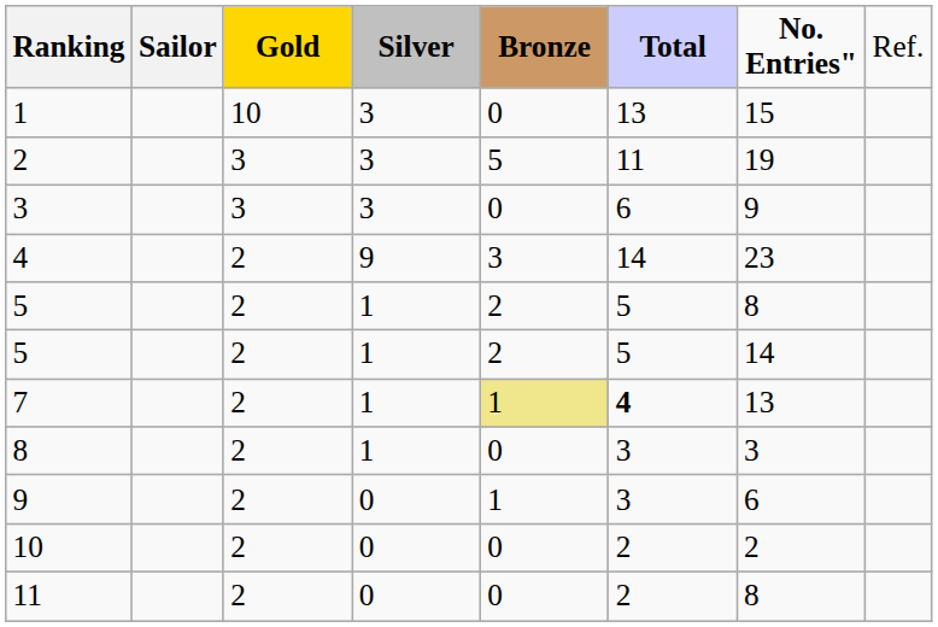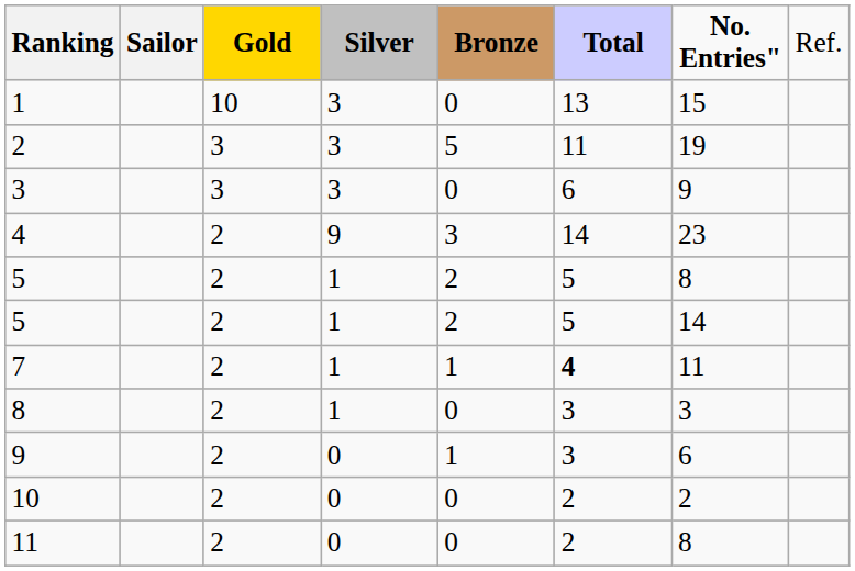7 | column 5: khaki background -> no background
7 | column 7: 13 -> 11
